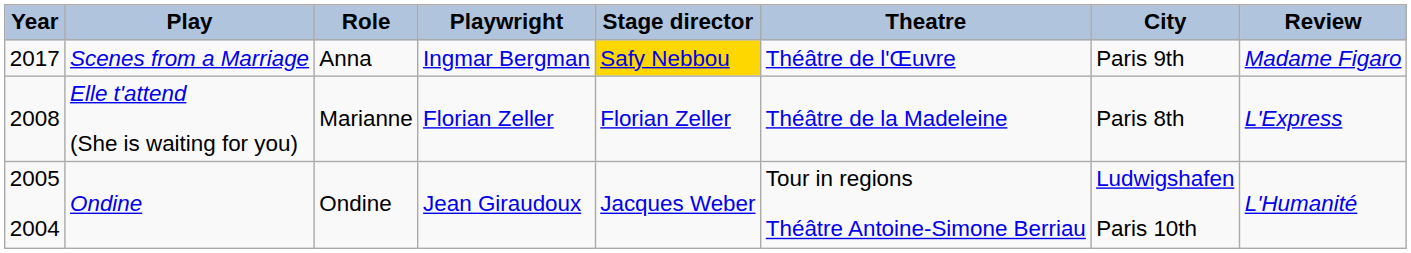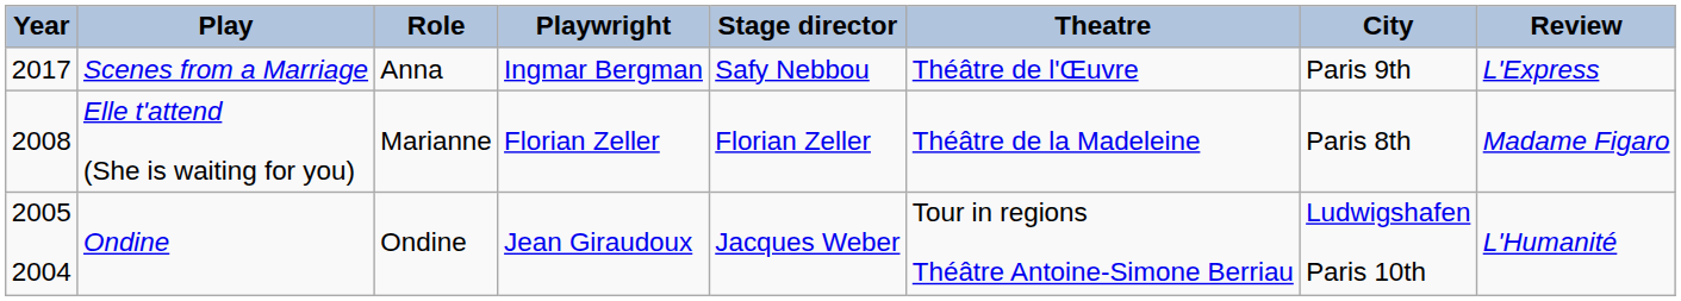Scenes from a Marriage | Stage director: gold background -> no background
Scenes from a Marriage | Review: Madame Figaro -> L'Express
Elle t'attend (She is waiting for you) | Review: L'Express -> Madame Figaro
